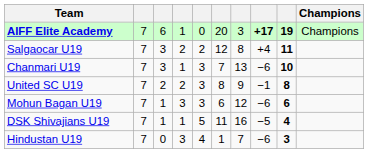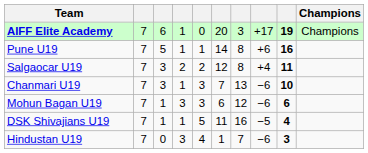AIFF Elite Academy | column 8: bold -> normal
+ row: Pune U19 | 7 | 5 | 1 | 1 | 14 | 8 | +6 | 16
- row: United SC U19 | 7 | 2 | 2 | 3 | 8 | 9 | −1 | 8
